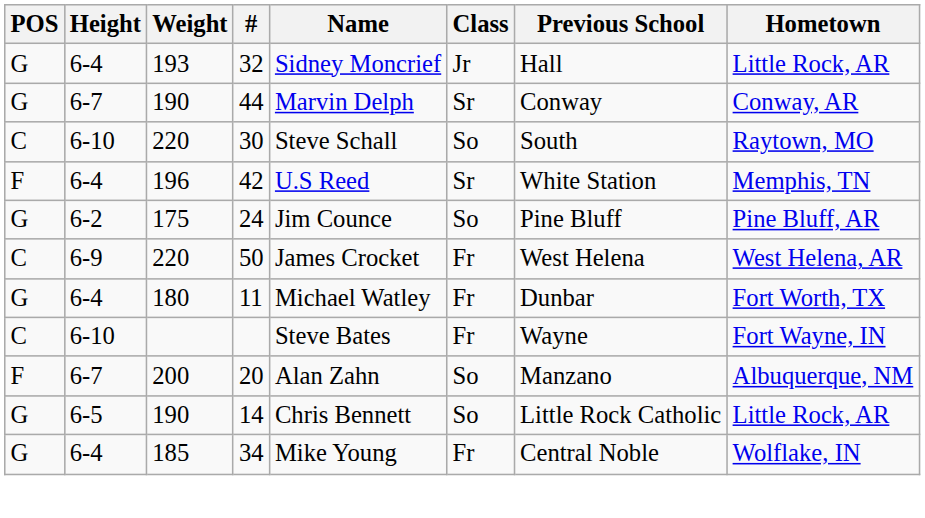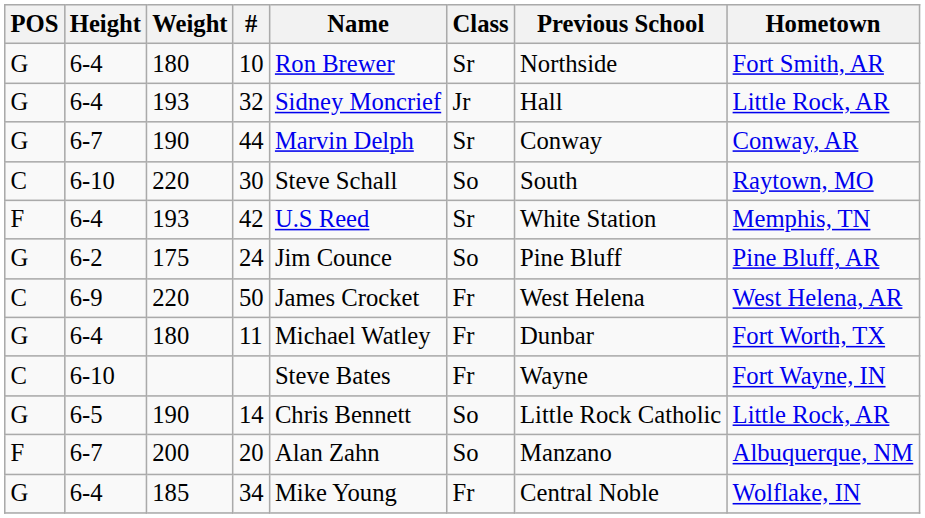+ row: G | 6-4 | 180 | 10 | Ron Brewer | Sr | Northside | Fort Smith, AR
42 | Weight: 196 -> 193
rows swapped: 14 <-> 20
